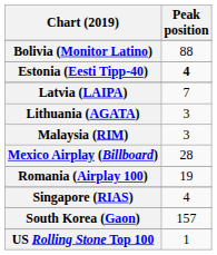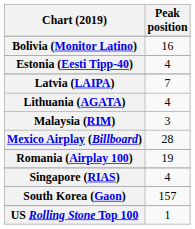Bolivia (Monitor Latino) | Peak position: 88 -> 16
Estonia (Eesti Tipp-40) | Peak position: bold -> normal
Lithuania (AGATA) | Peak position: 3 -> 4
